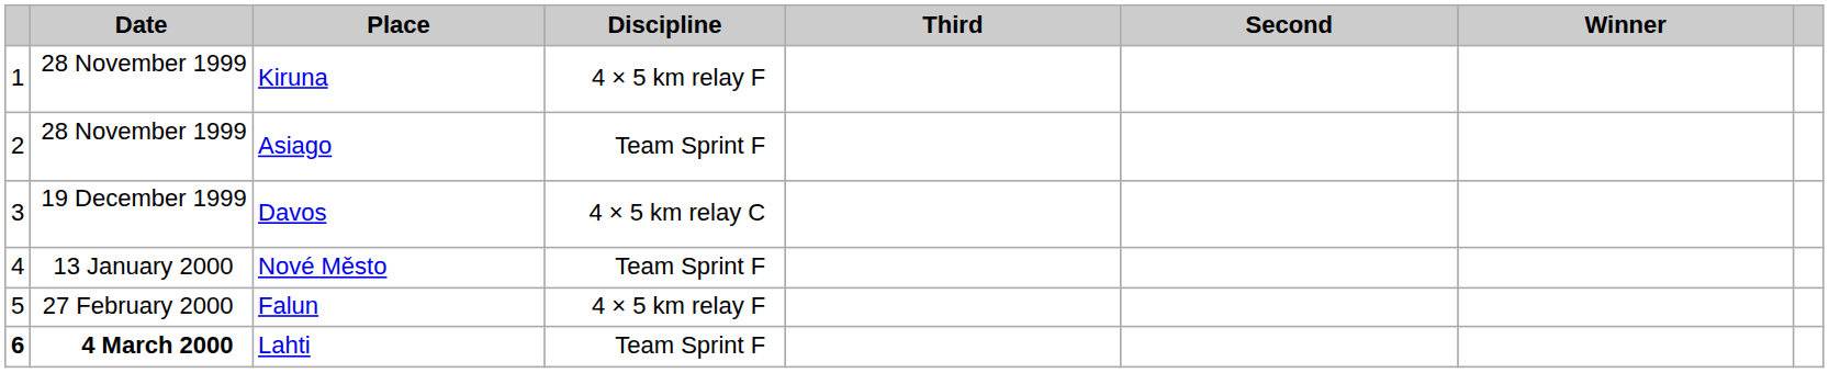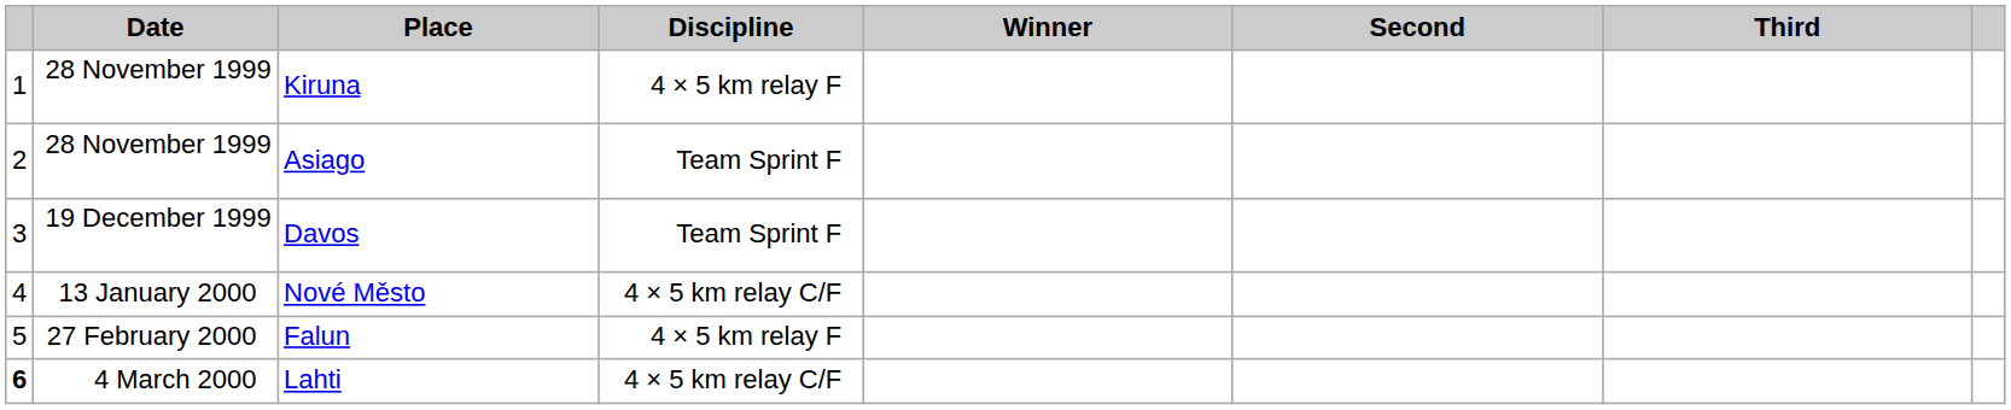columns swapped: Winner <-> Third
Davos | Discipline: 4 × 5 km relay C -> Team Sprint F
Nové Město | Discipline: Team Sprint F -> 4 × 5 km relay C/F
Lahti | Date: bold -> normal
Lahti | Discipline: Team Sprint F -> 4 × 5 km relay C/F
